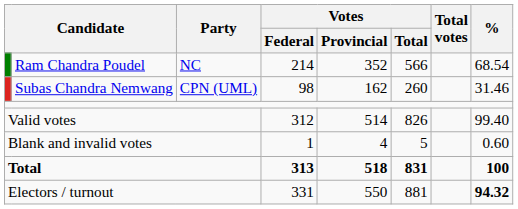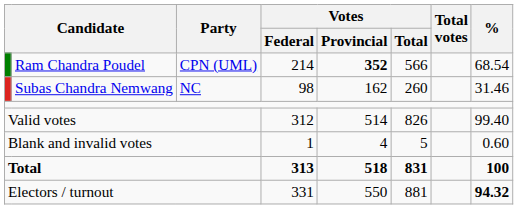Ram Chandra Poudel | Party: NC -> CPN (UML)
Ram Chandra Poudel | Votes / Provincial: normal -> bold
Subas Chandra Nemwang | Party: CPN (UML) -> NC
